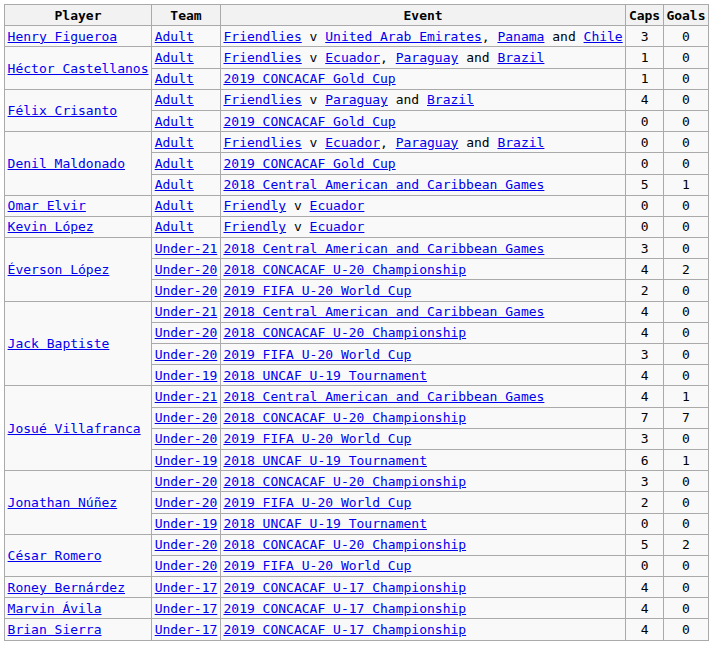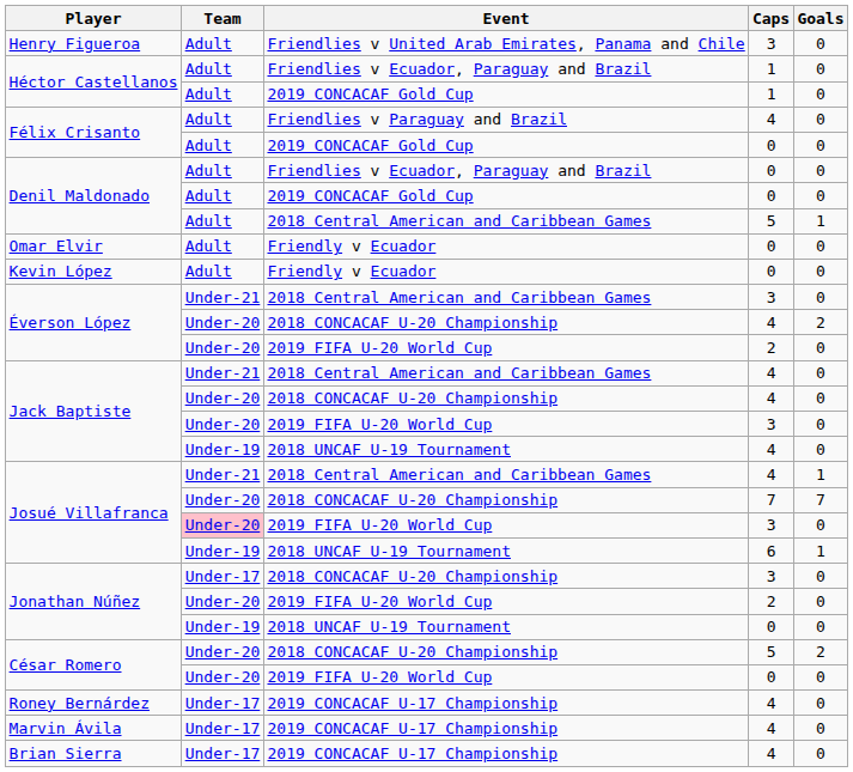Josué Villafranca / 2019 FIFA U-20 World Cup | Team: no background -> pink background
Jonathan Núñez / 2018 CONCACAF U-20 Championship | Team: Under-20 -> Under-17
